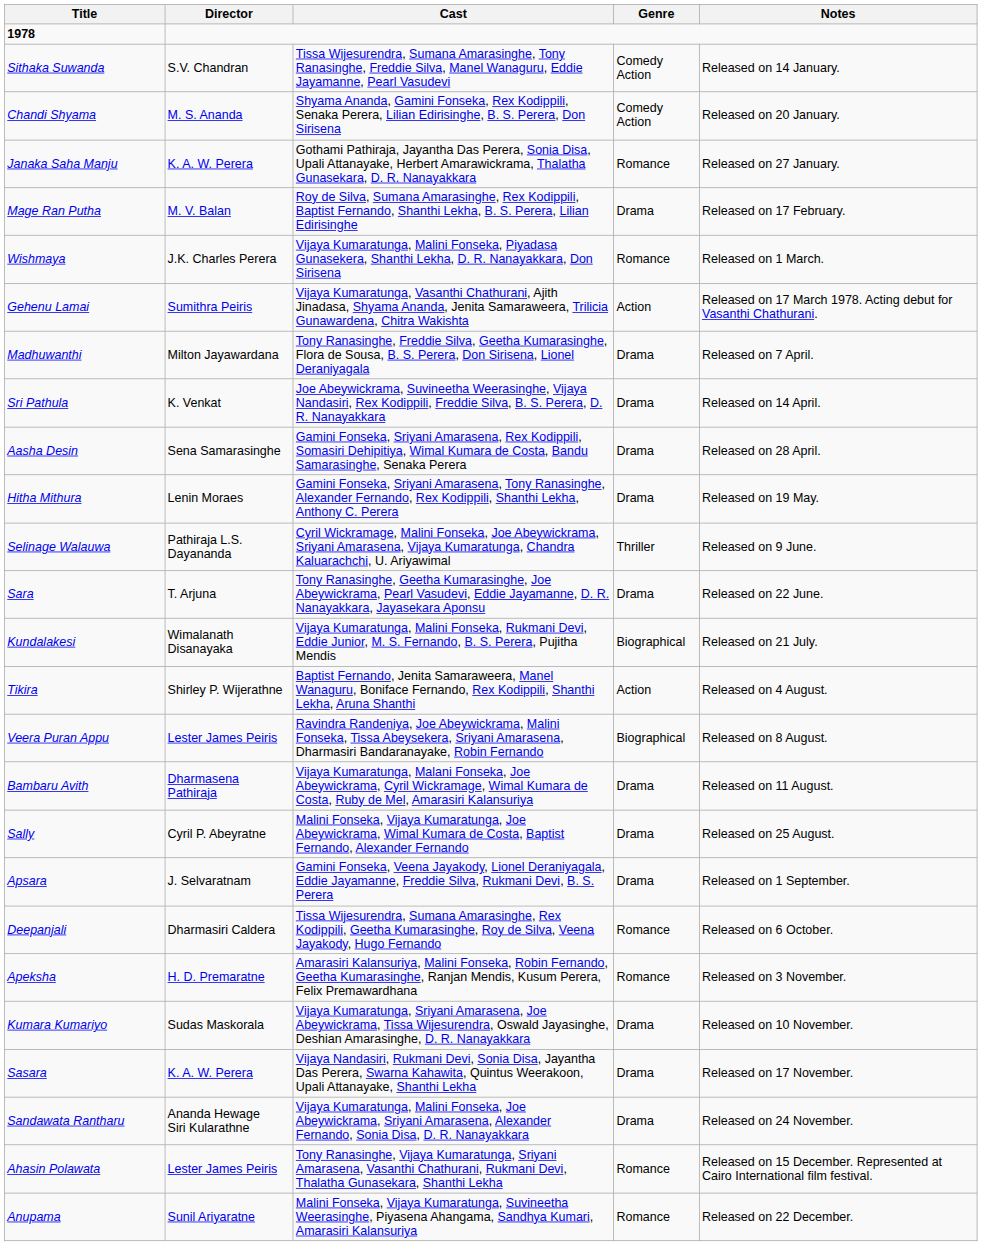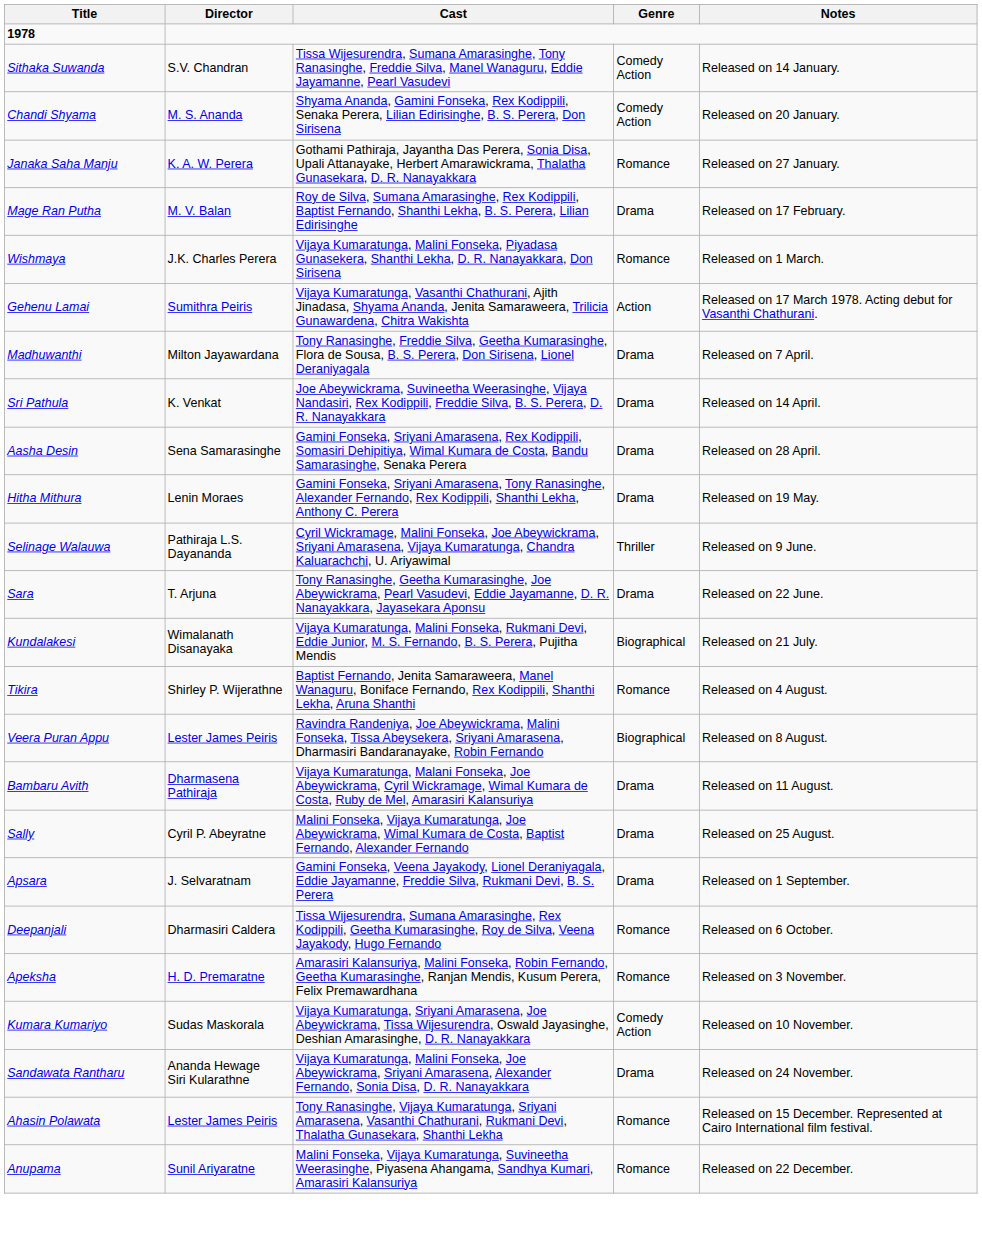Tikira | Genre: Action -> Romance
Kumara Kumariyo | Genre: Drama -> Comedy Action
- row: Sasara | K. A. W. Perera | Vijaya Nandasiri, Rukmani Devi, Sonia Disa, Jayantha Das Perera, Swarna Kahawita, Quintus Weerakoon, Upali Attanayake, Shanthi Lekha | Drama | Released on 17 November.
